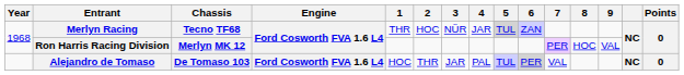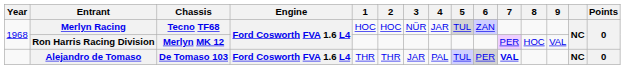Merlyn Racing | 1: THR -> HOC
Alejandro de Tomaso | 1: HOC -> THR
Alejandro de Tomaso | 7: normal -> bold
